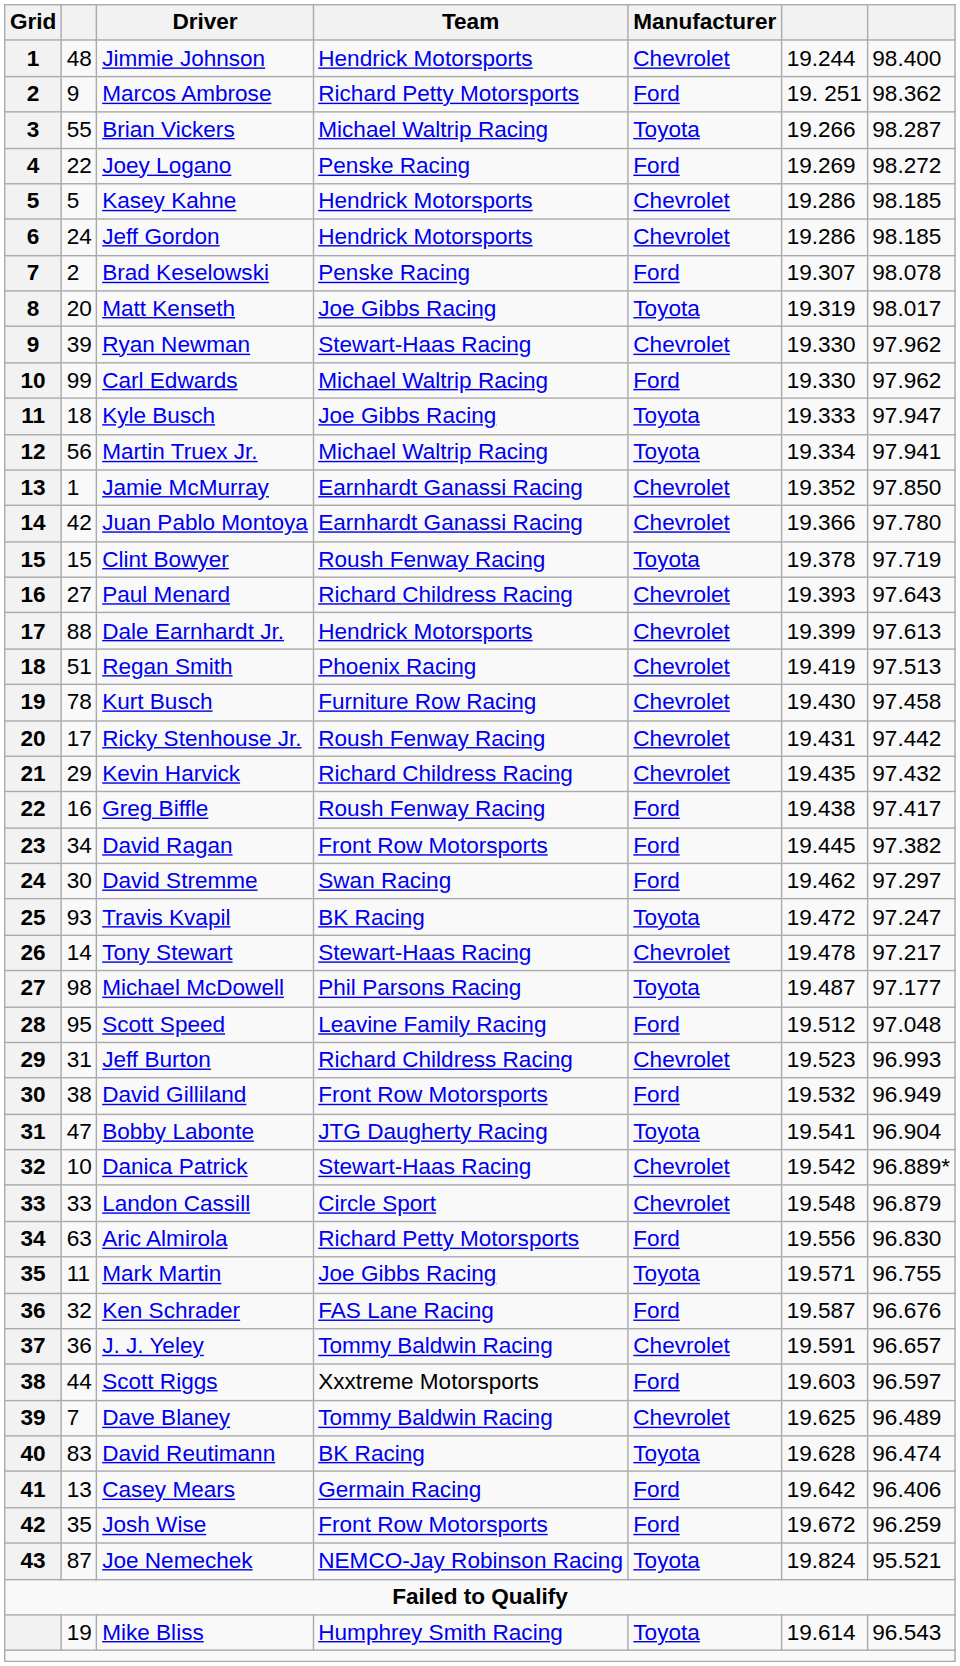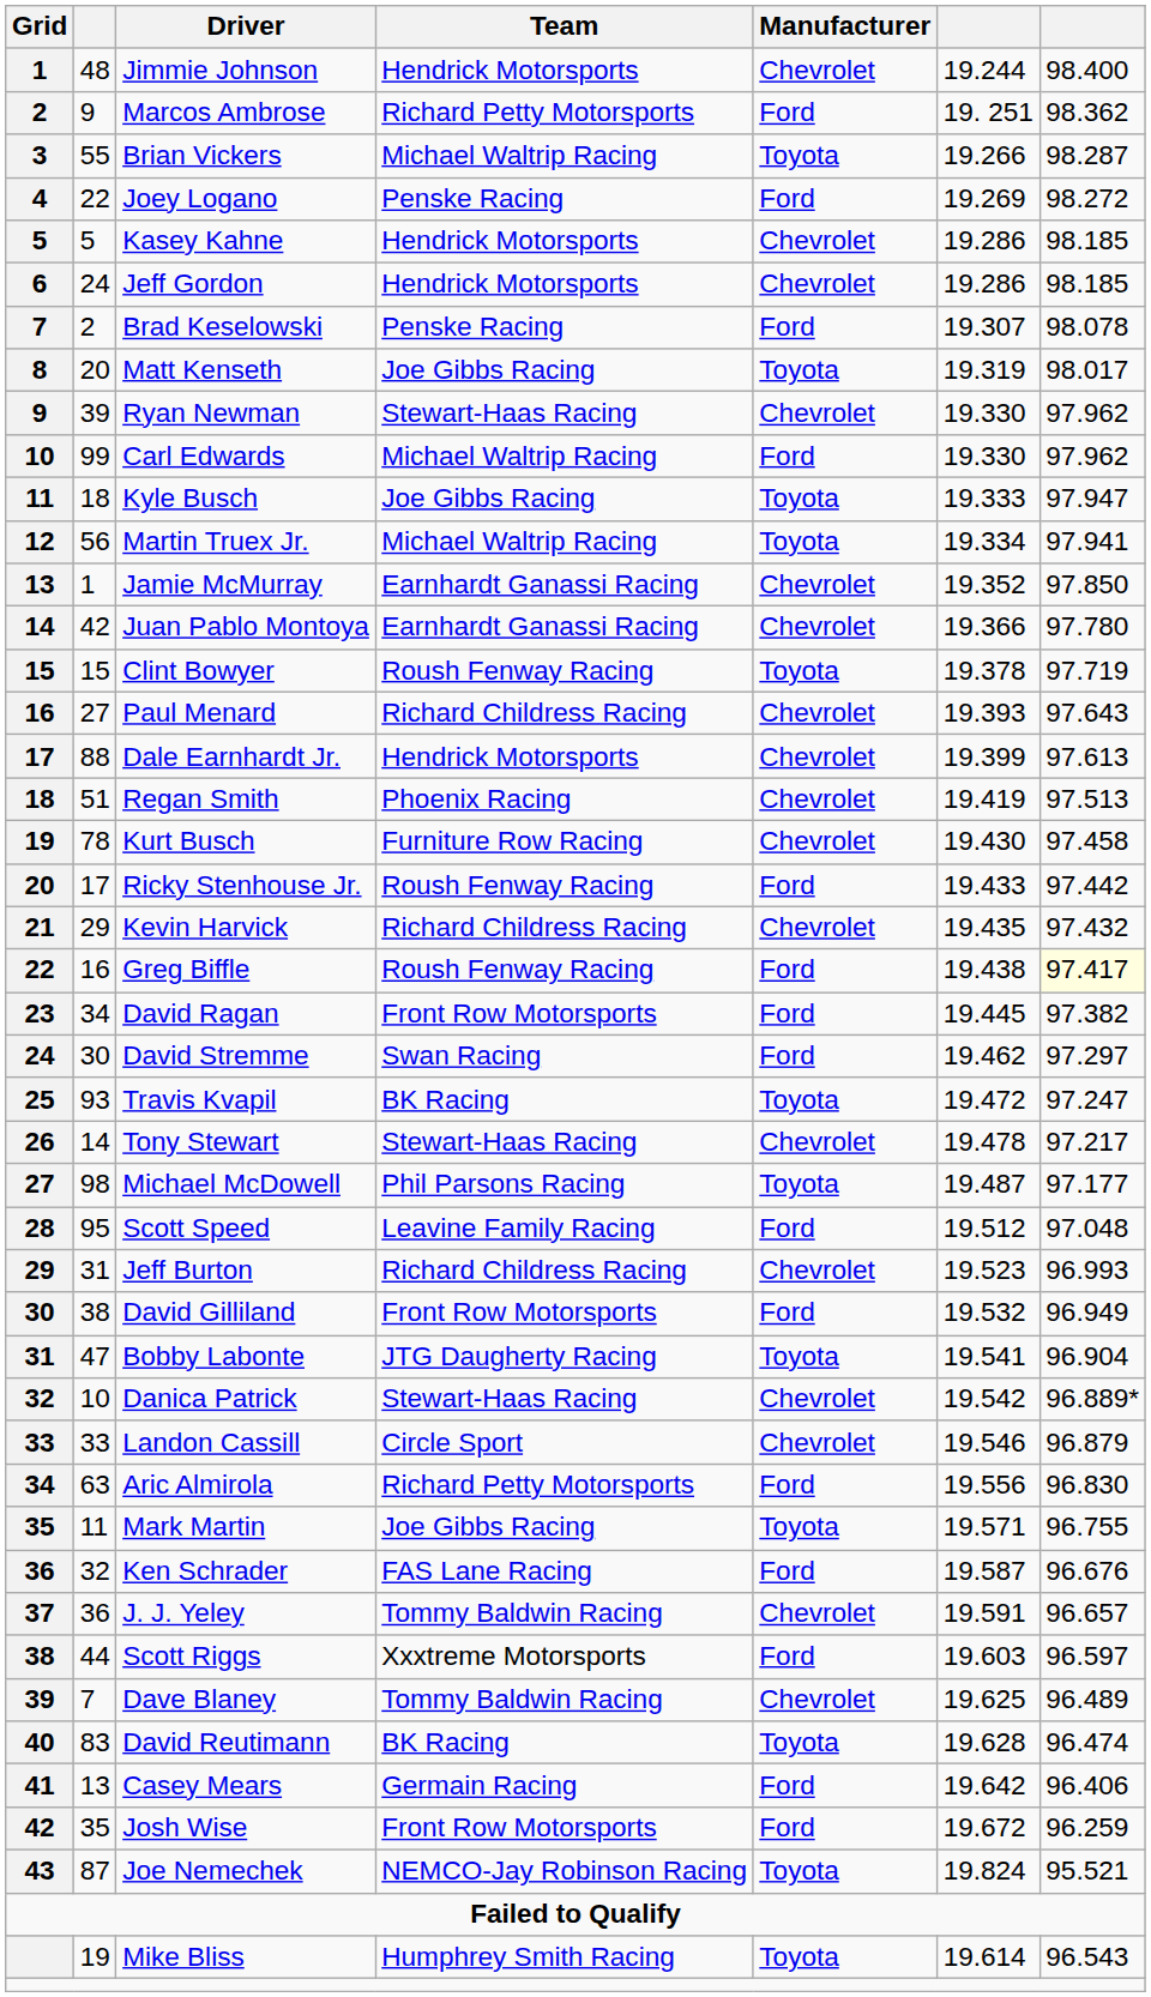Ricky Stenhouse Jr. | Manufacturer: Chevrolet -> Ford
Ricky Stenhouse Jr. | column 6: 19.431 -> 19.433
Greg Biffle | column 7: no background -> lightyellow background
Landon Cassill | column 6: 19.548 -> 19.546
